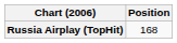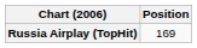Russia Airplay (TopHit) | Position: 168 -> 169
